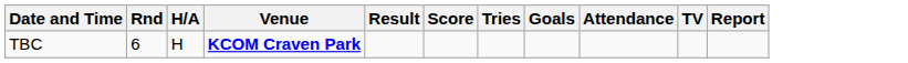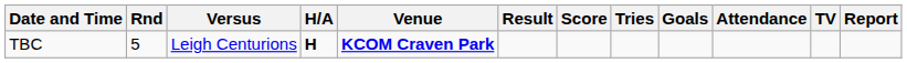+ column: Versus | Leigh Centurions
TBC | Rnd: 6 -> 5
TBC | H/A: normal -> bold
